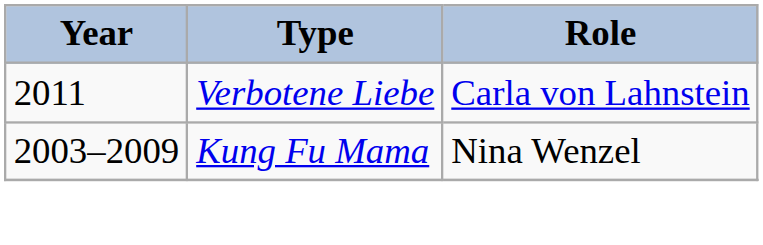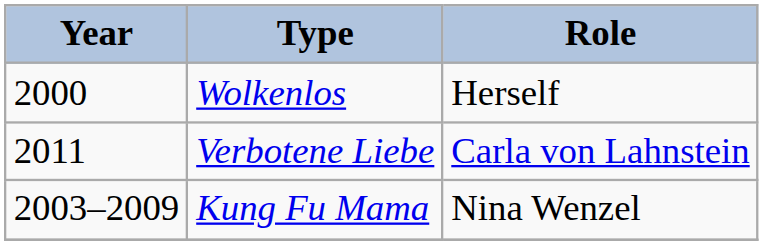+ row: 2000 | Wolkenlos | Herself
